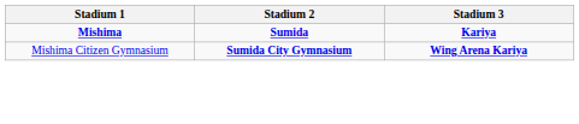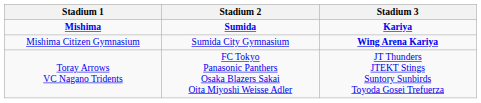Mishima Citizen Gymnasium | Stadium 2: bold -> normal
+ row: Toray Arrows VC Nagano Tridents | FC Tokyo Panasonic Panthers Osaka Blazers Sakai Oita Miyoshi Weisse Adler | JT Thunders JTEKT Stings Suntory Sunbirds Toyoda Gosei Trefuerza
